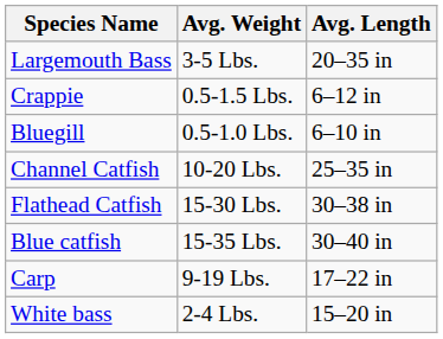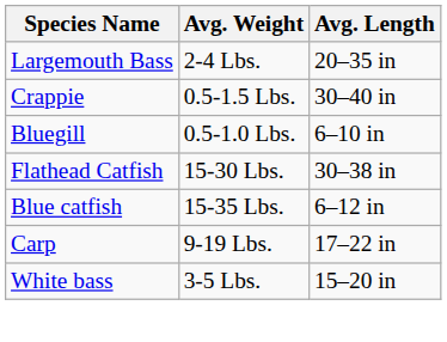Largemouth Bass | Avg. Weight: 3-5 Lbs. -> 2-4 Lbs.
Crappie | Avg. Length: 6–12 in -> 30–40 in
- row: Channel Catfish | 10-20 Lbs. | 25–35 in
Blue catfish | Avg. Length: 30–40 in -> 6–12 in
White bass | Avg. Weight: 2-4 Lbs. -> 3-5 Lbs.
